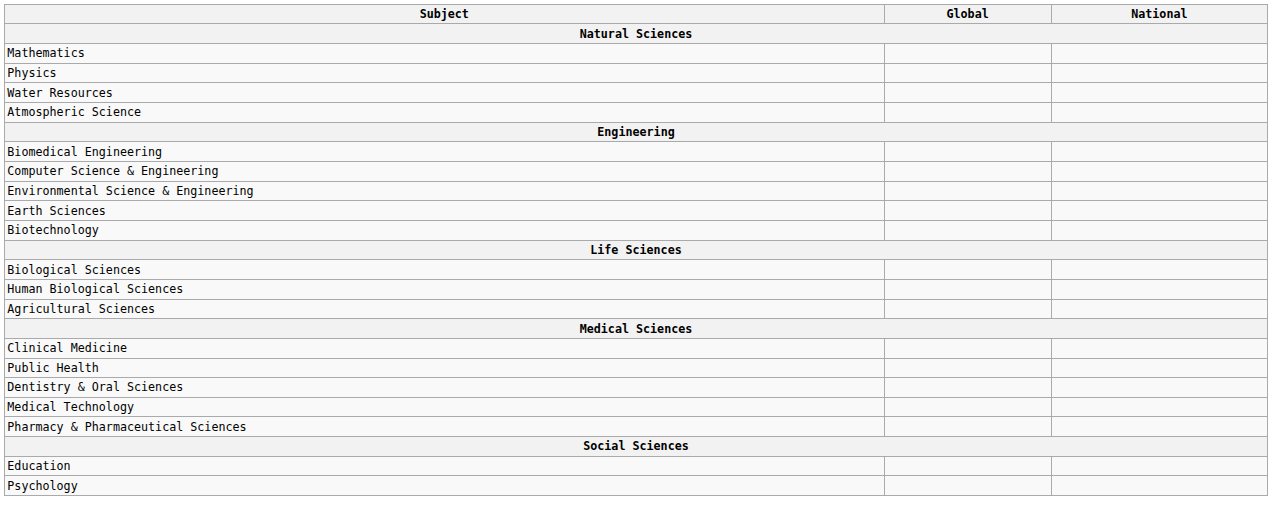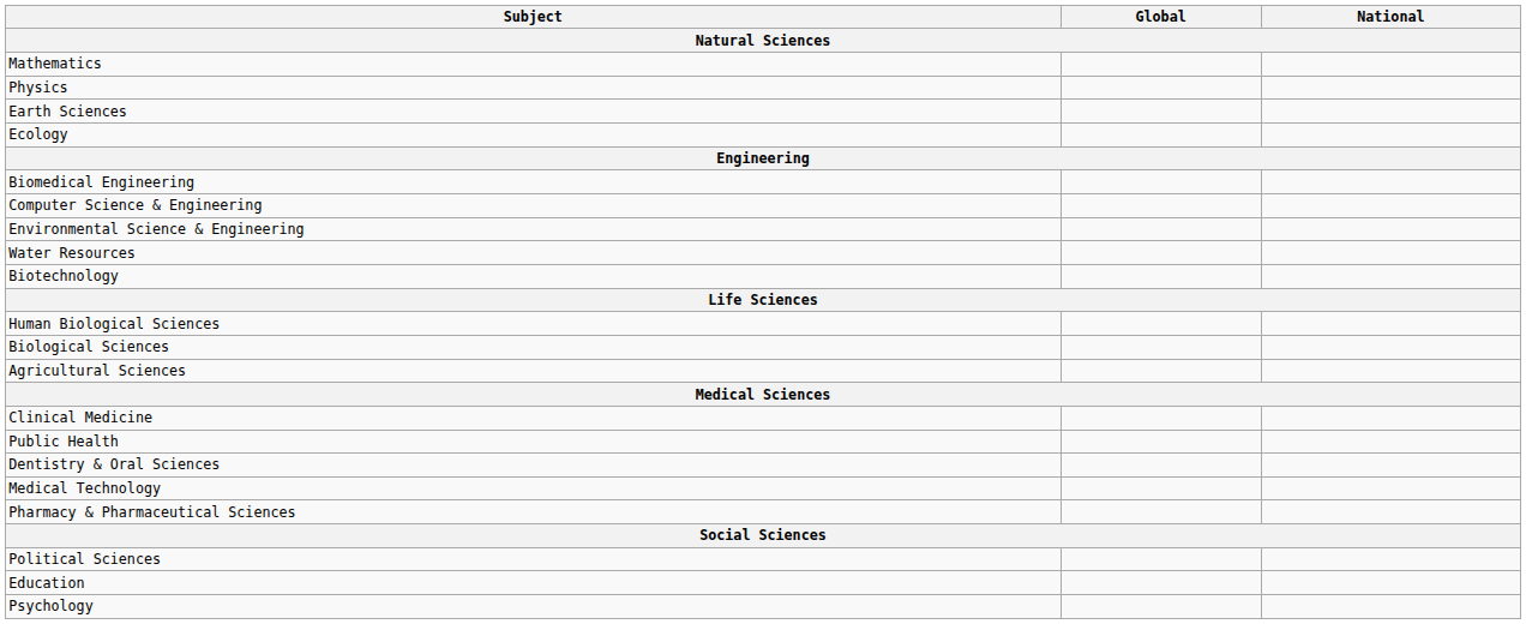rows swapped: Earth Sciences <-> Water Resources
+ row: Ecology
- row: Atmospheric Science
rows swapped: Biological Sciences <-> Human Biological Sciences
+ row: Political Sciences
